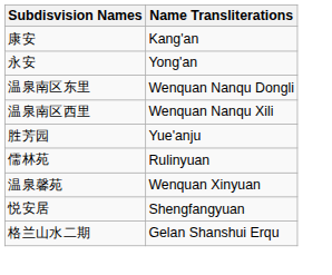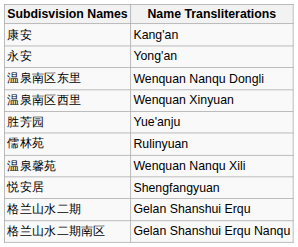温泉南区西里 | Name Transliterations: Wenquan Nanqu Xili -> Wenquan Xinyuan
温泉馨苑 | Name Transliterations: Wenquan Xinyuan -> Wenquan Nanqu Xili
+ row: 格兰山水二期南区 | Gelan Shanshui Erqu Nanqu
